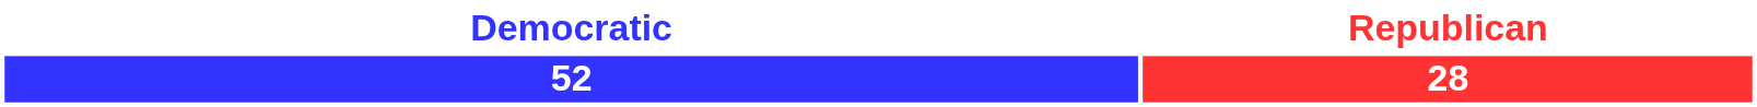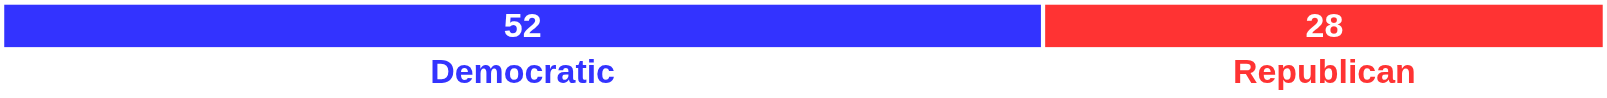rows swapped: 52 <-> Democratic
